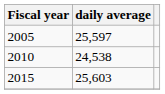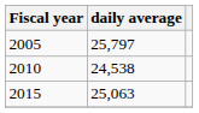2005 | daily average: 25,597 -> 25,797
2015 | daily average: 25,603 -> 25,063
